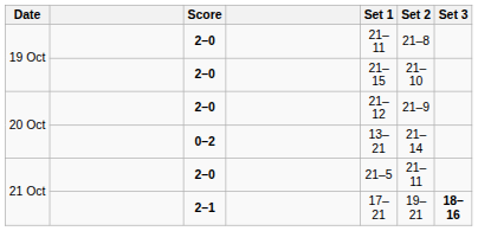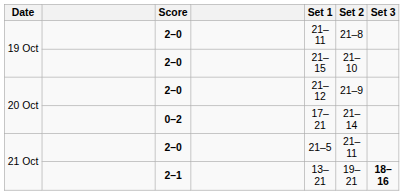20 Oct / 0–2 | Set 1: 13–21 -> 17–21
21 Oct / 2–1 | Set 1: 17–21 -> 13–21
